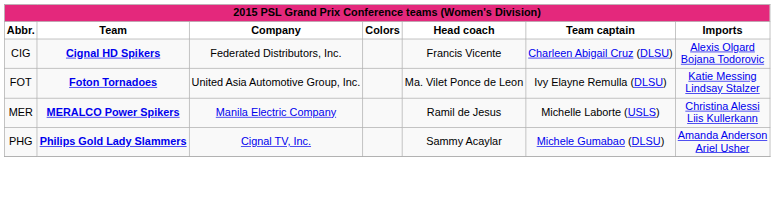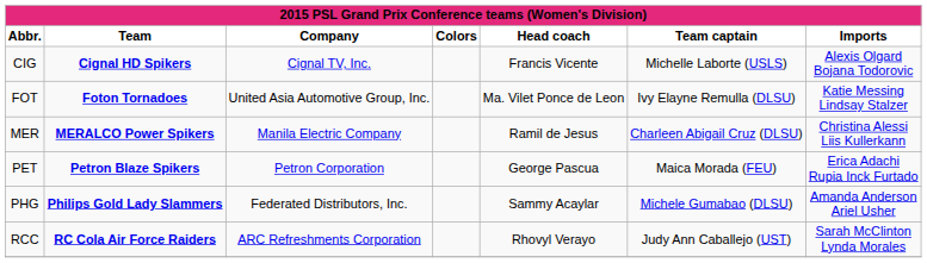CIG | Company: Federated Distributors, Inc. -> Cignal TV, Inc.
CIG | Team captain: Charleen Abigail Cruz (DLSU) -> Michelle Laborte (USLS)
MER | Team captain: Michelle Laborte (USLS) -> Charleen Abigail Cruz (DLSU)
+ row: PET | Petron Blaze Spikers | Petron Corporation | George Pascua | Maica Morada (FEU) | Erica Adachi Rupia Inck Furtado
PHG | Company: Cignal TV, Inc. -> Federated Distributors, Inc.
+ row: RCC | RC Cola Air Force Raiders | ARC Refreshments Corporation | Rhovyl Verayo | Judy Ann Caballejo (UST) | Sarah McClinton Lynda Morales
